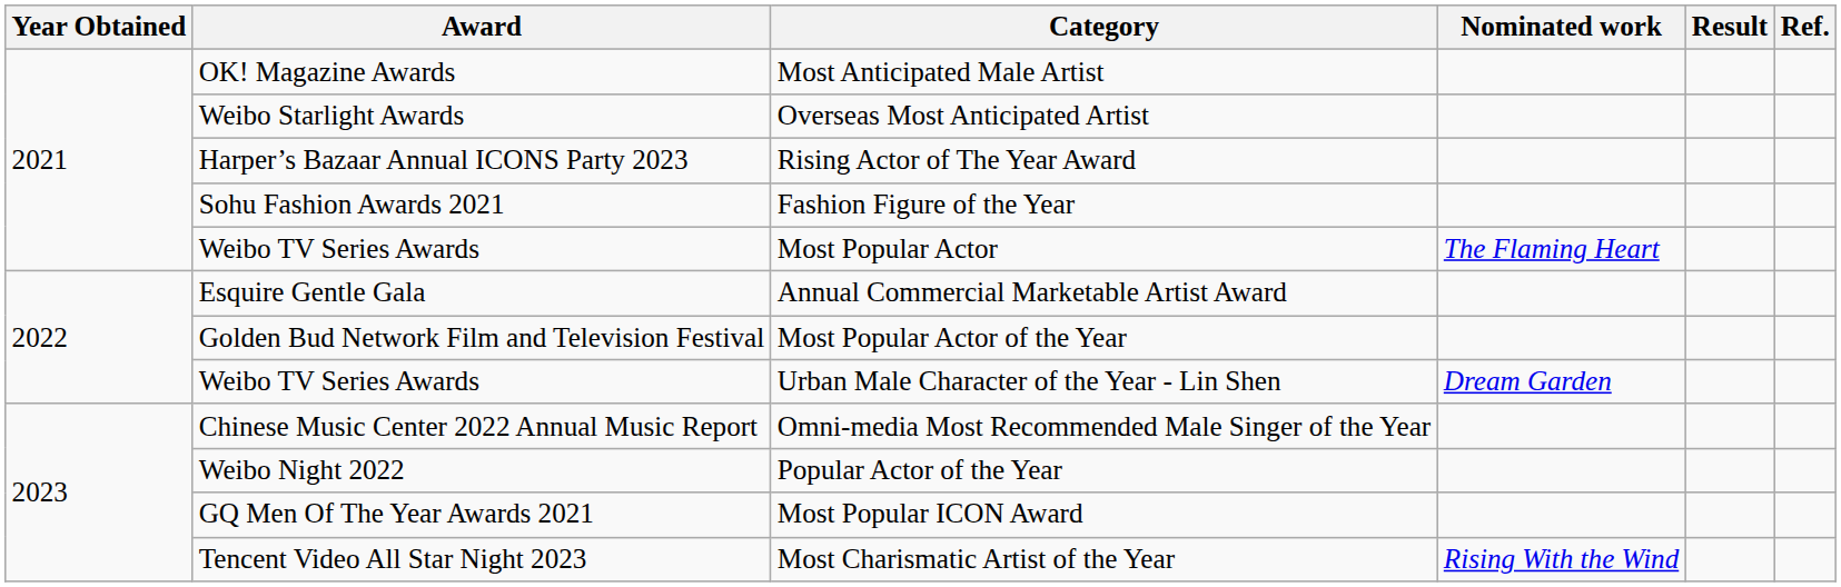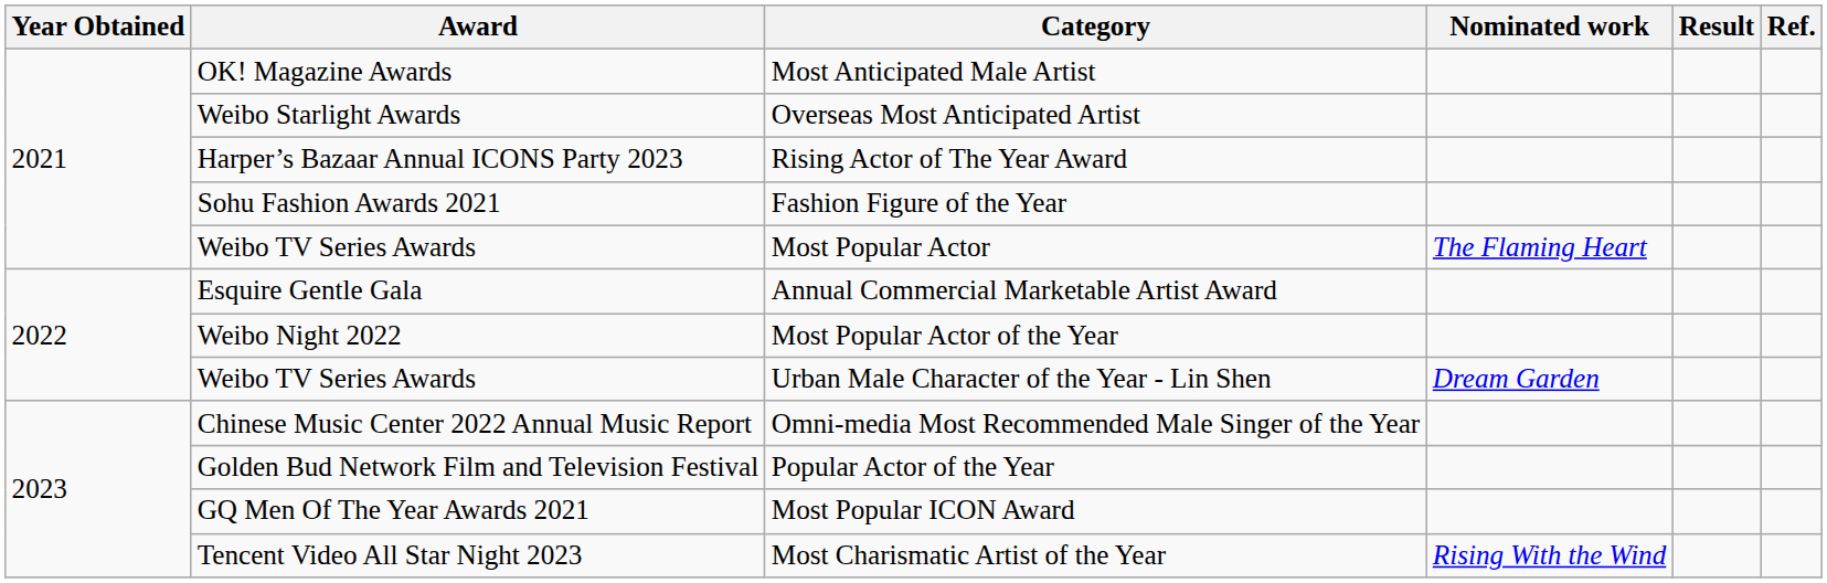Most Popular Actor of the Year | Award: Golden Bud Network Film and Television Festival -> Weibo Night 2022
Popular Actor of the Year | Award: Weibo Night 2022 -> Golden Bud Network Film and Television Festival
